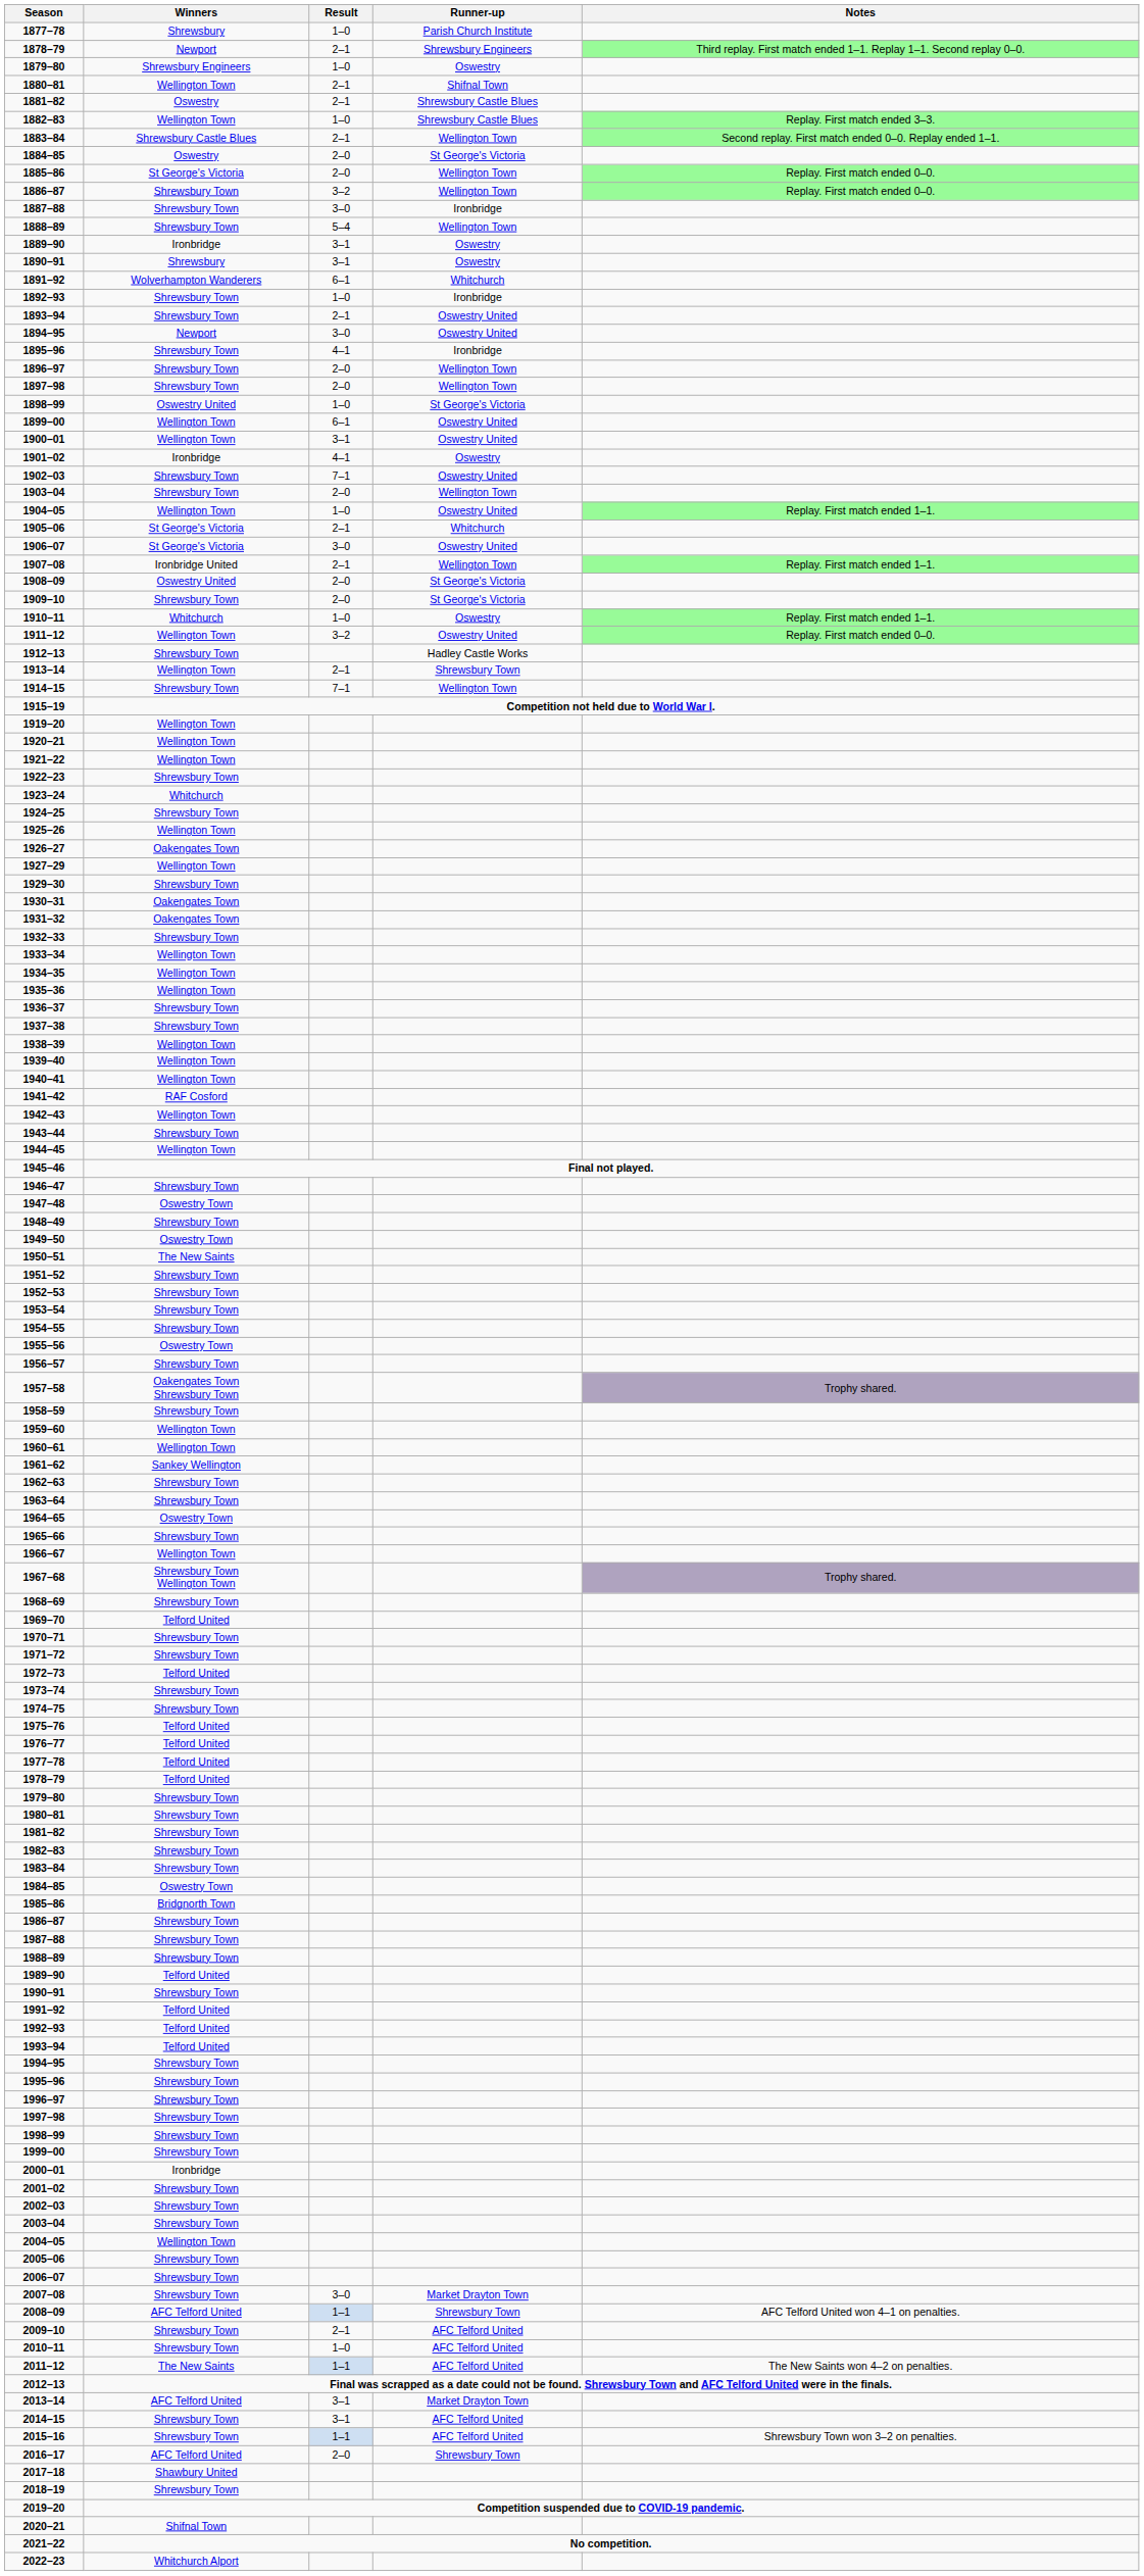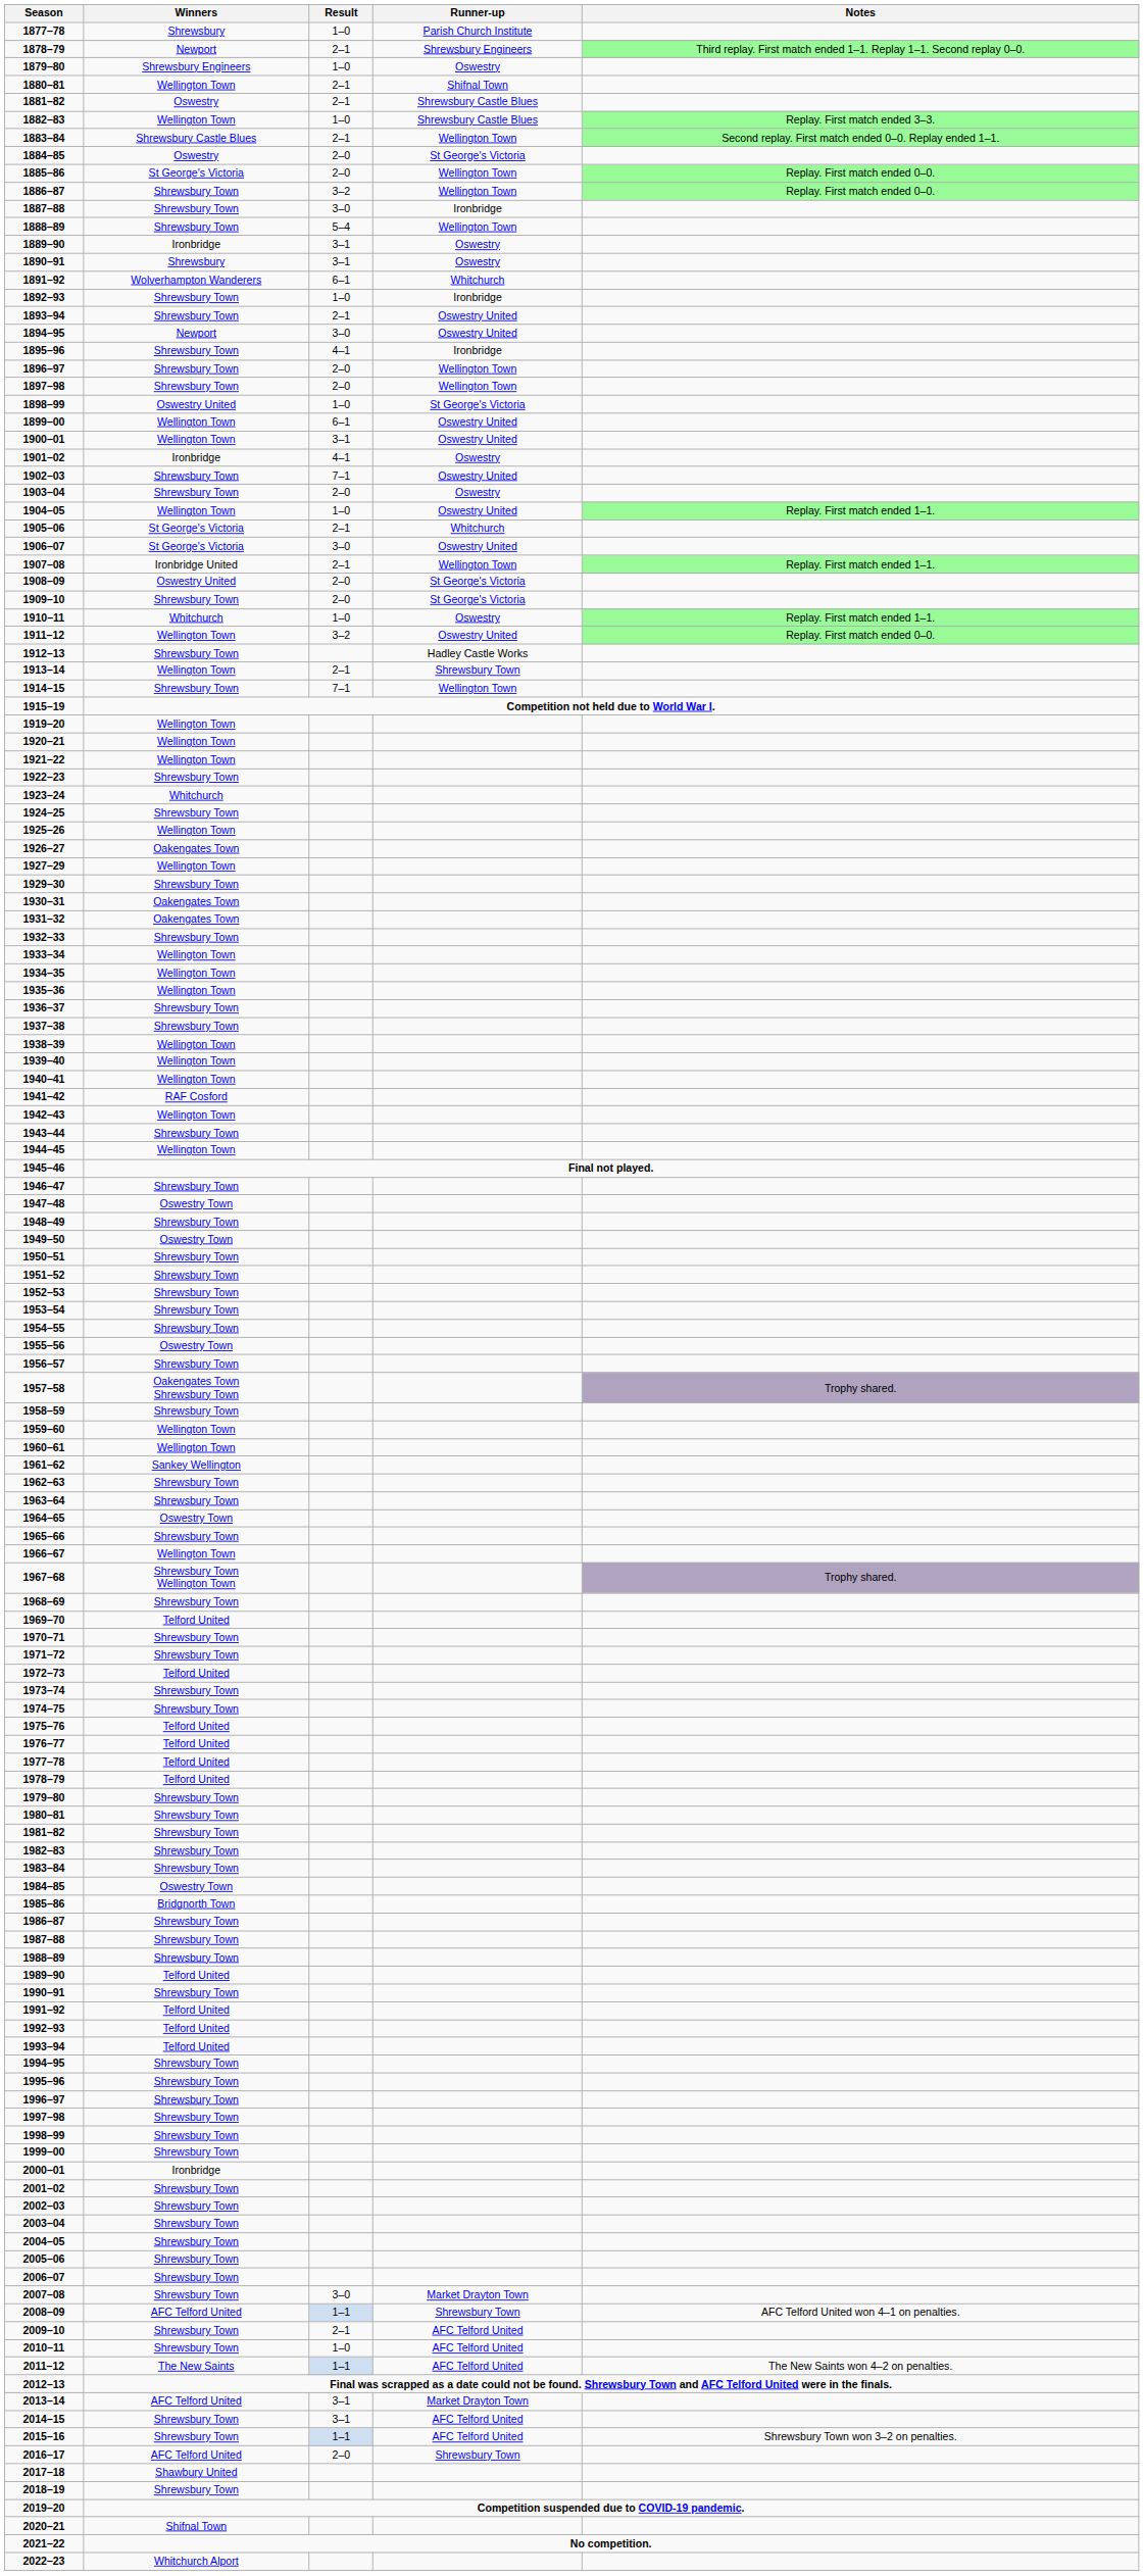1903–04 | Runner-up: Wellington Town -> Oswestry
1950–51 | Winners: The New Saints -> Shrewsbury Town
2004–05 | Winners: Wellington Town -> Shrewsbury Town
